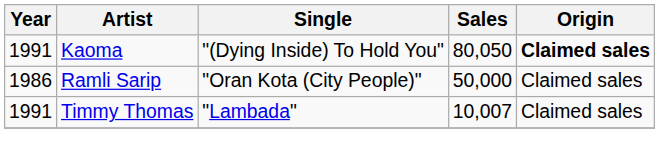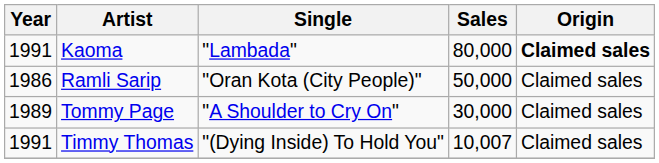Kaoma | Single: "(Dying Inside) To Hold You" -> "Lambada"
Kaoma | Sales: 80,050 -> 80,000
+ row: 1989 | Tommy Page | "A Shoulder to Cry On" | 30,000 | Claimed sales
Timmy Thomas | Single: "Lambada" -> "(Dying Inside) To Hold You"
